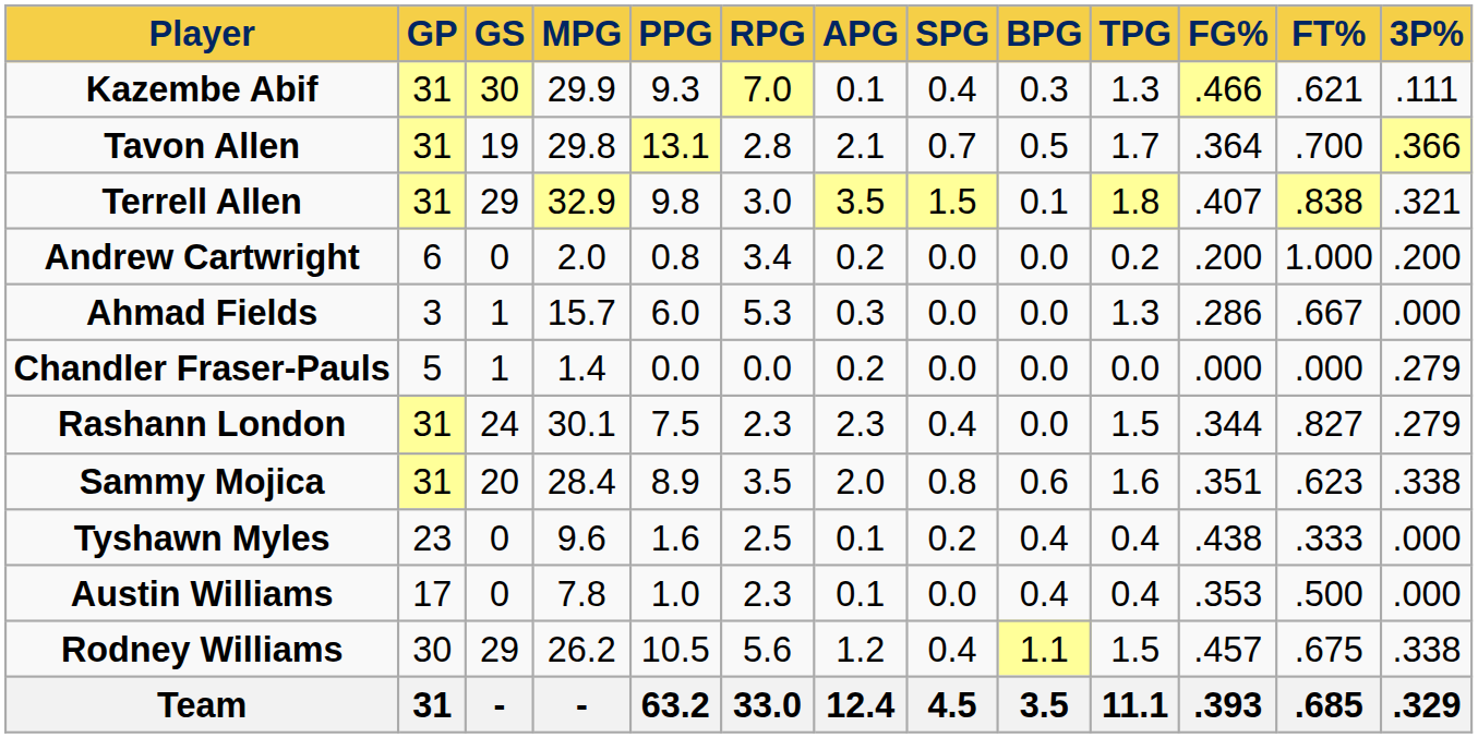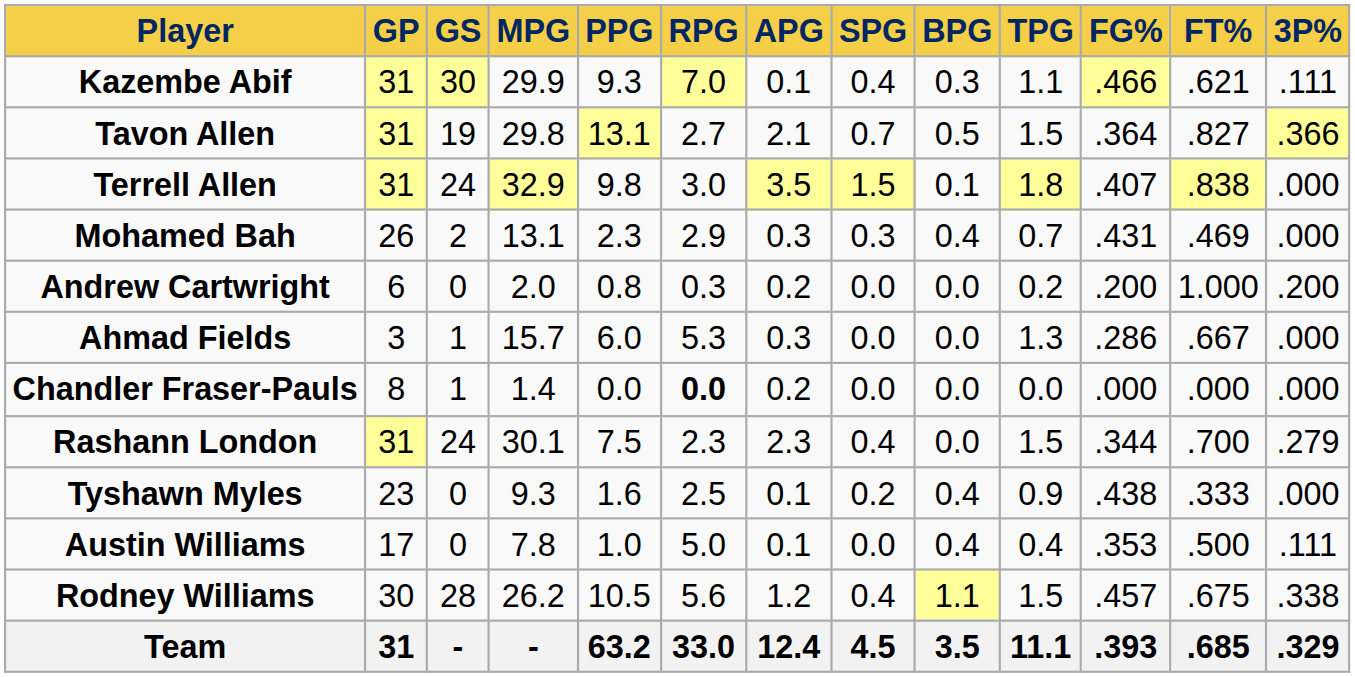Kazembe Abif | TPG: 1.3 -> 1.1
Tavon Allen | RPG: 2.8 -> 2.7
Tavon Allen | TPG: 1.7 -> 1.5
Tavon Allen | FT%: .700 -> .827
Terrell Allen | GS: 29 -> 24
Terrell Allen | 3P%: .321 -> .000
+ row: Mohamed Bah | 26 | 2 | 13.1 | 2.3 | 2.9 | 0.3 | 0.3 | 0.4 | 0.7 | .431 | .469 | .000
Andrew Cartwright | RPG: 3.4 -> 0.3
Chandler Fraser-Pauls | GP: 5 -> 8
Chandler Fraser-Pauls | RPG: normal -> bold
Chandler Fraser-Pauls | 3P%: .279 -> .000
Rashann London | FT%: .827 -> .700
- row: Sammy Mojica | 31 | 20 | 28.4 | 8.9 | 3.5 | 2.0 | 0.8 | 0.6 | 1.6 | .351 | .623 | .338
Tyshawn Myles | MPG: 9.6 -> 9.3
Tyshawn Myles | TPG: 0.4 -> 0.9
Austin Williams | RPG: 2.3 -> 5.0
Austin Williams | 3P%: .000 -> .111
Rodney Williams | GS: 29 -> 28
